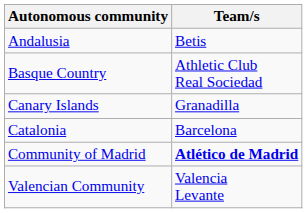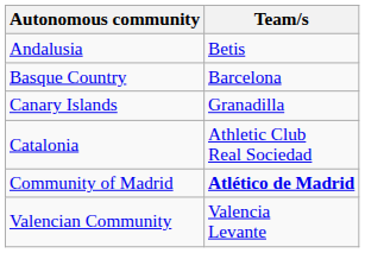Basque Country | Team/s: Athletic Club Real Sociedad -> Barcelona
Catalonia | Team/s: Barcelona -> Athletic Club Real Sociedad
